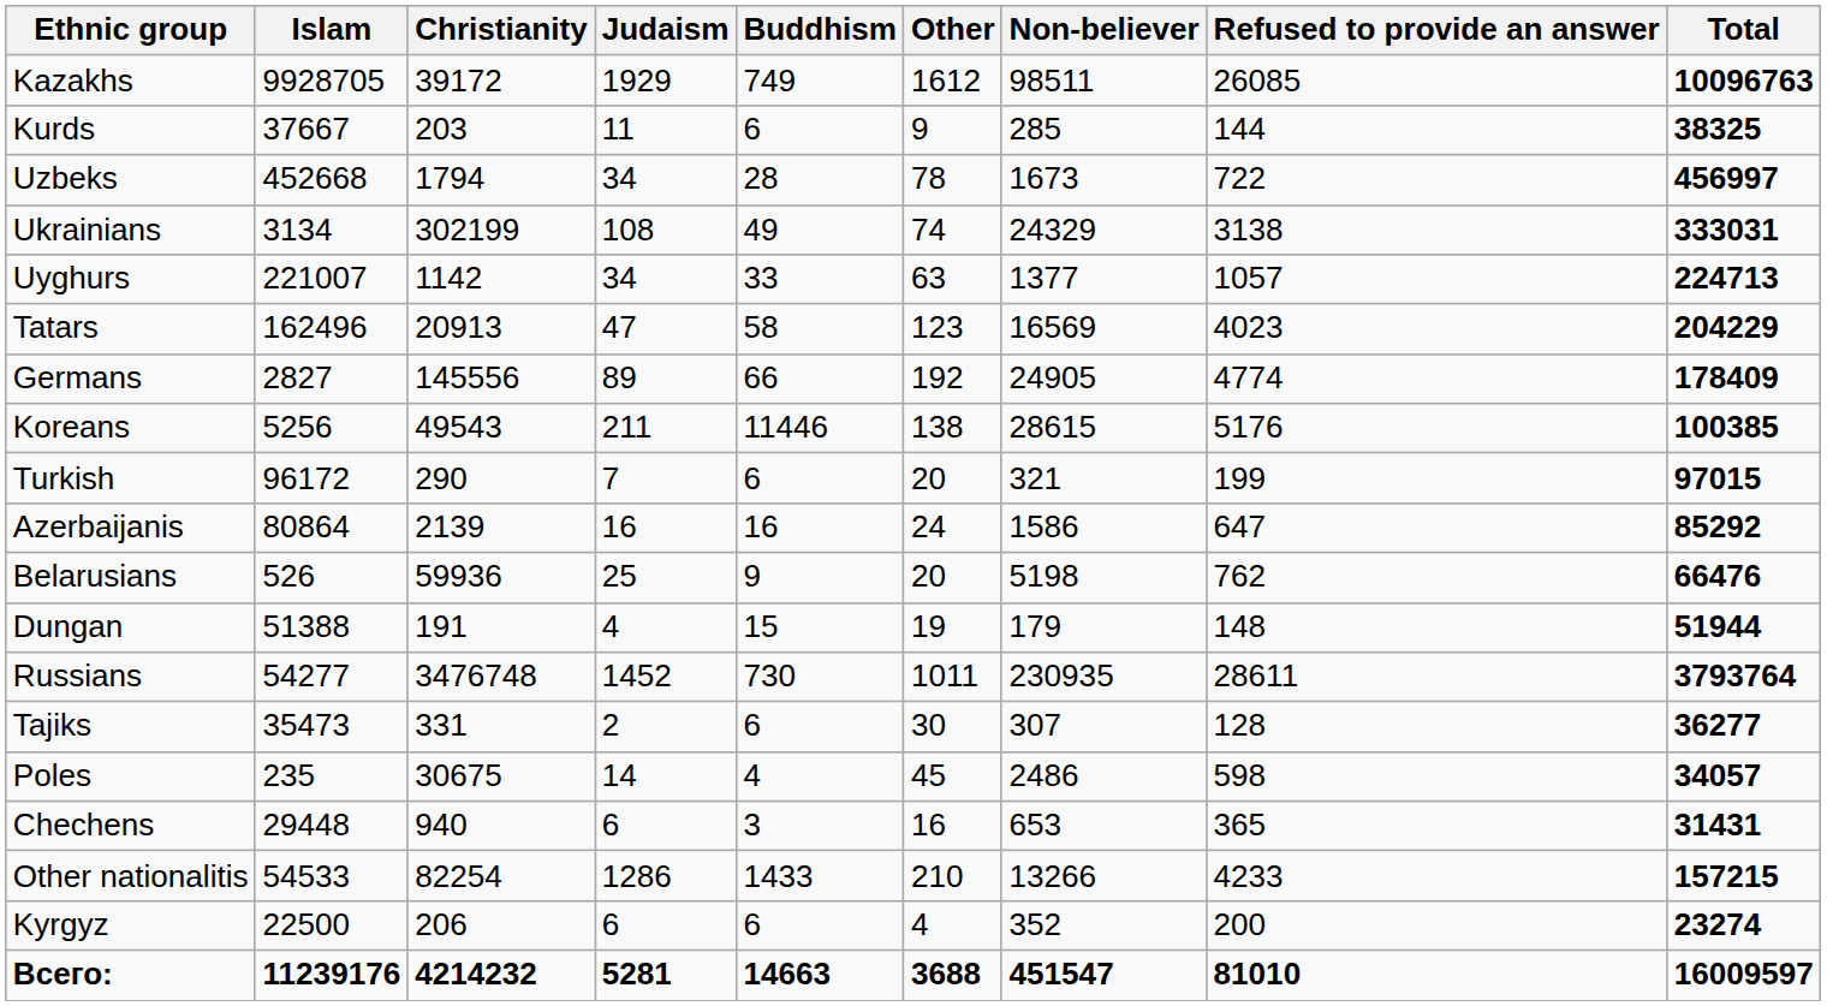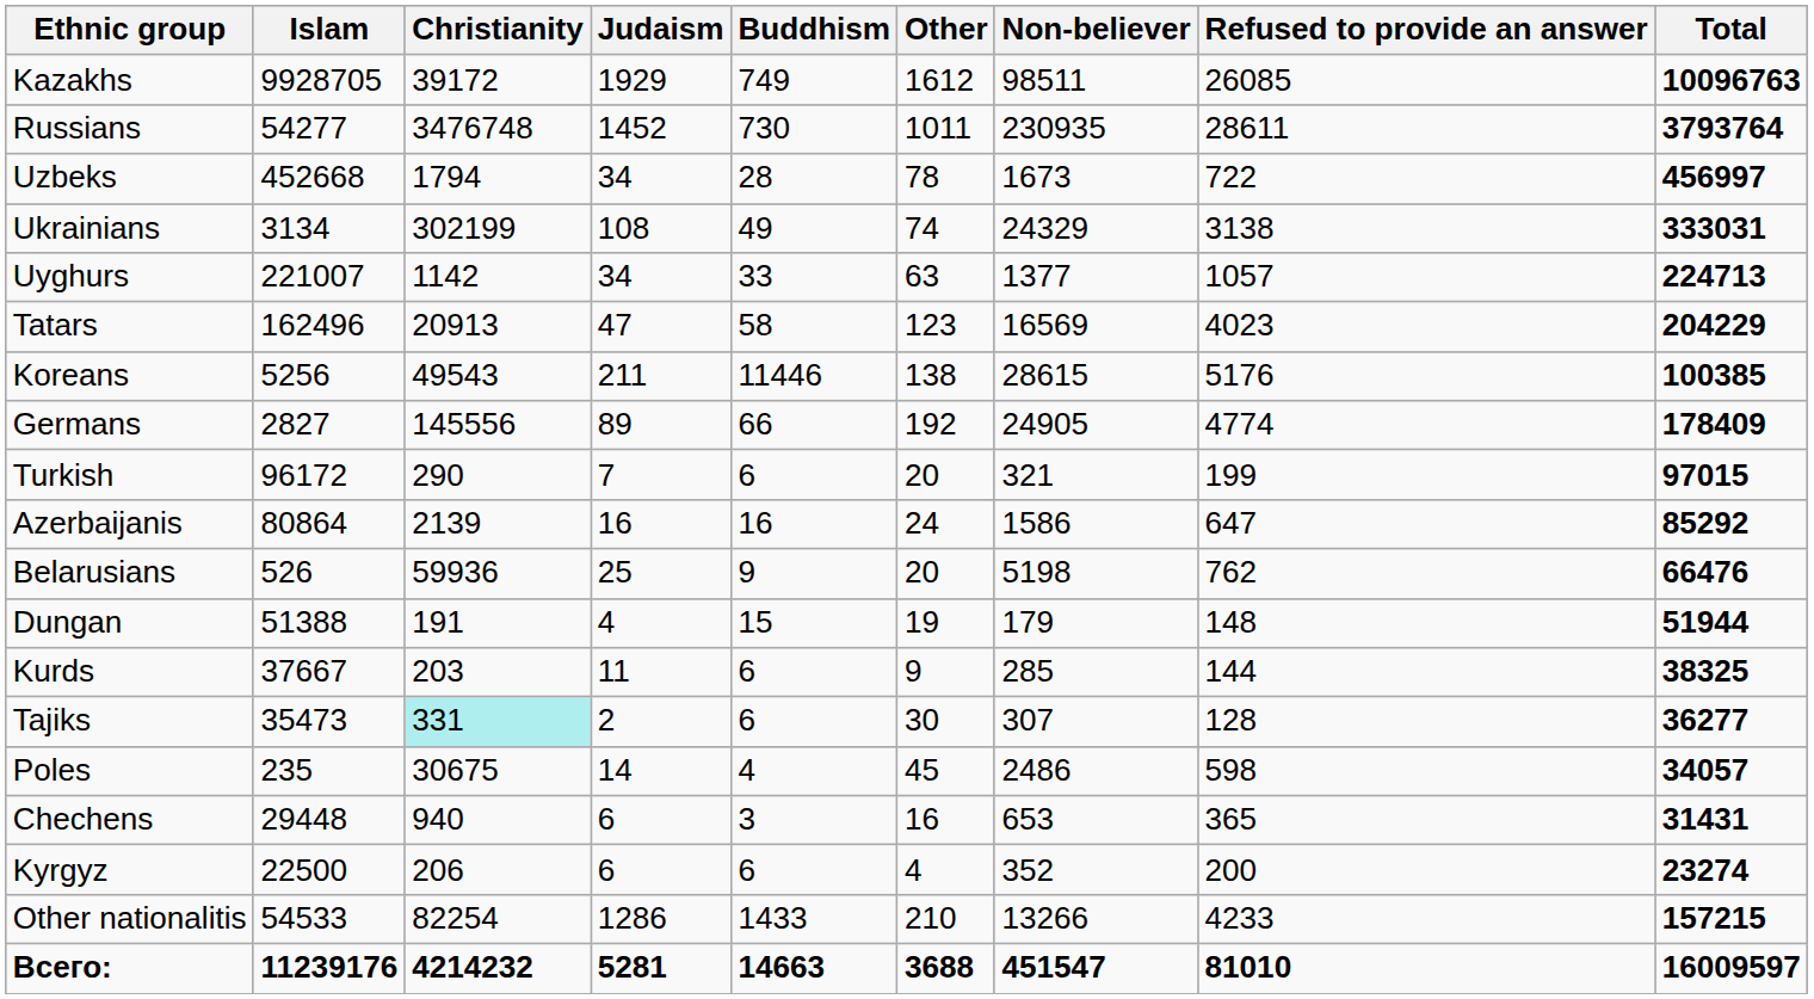rows swapped: Russians <-> Kurds
rows swapped: Germans <-> Koreans
Tajiks | Christianity: no background -> paleturquoise background
rows swapped: Kyrgyz <-> Other nationalitis
